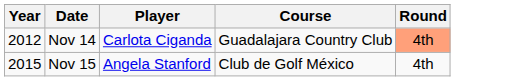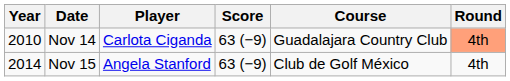+ column: Score | 63 (−9) | 63 (−9)
Nov 14 | Year: 2012 -> 2010
Nov 15 | Year: 2015 -> 2014
